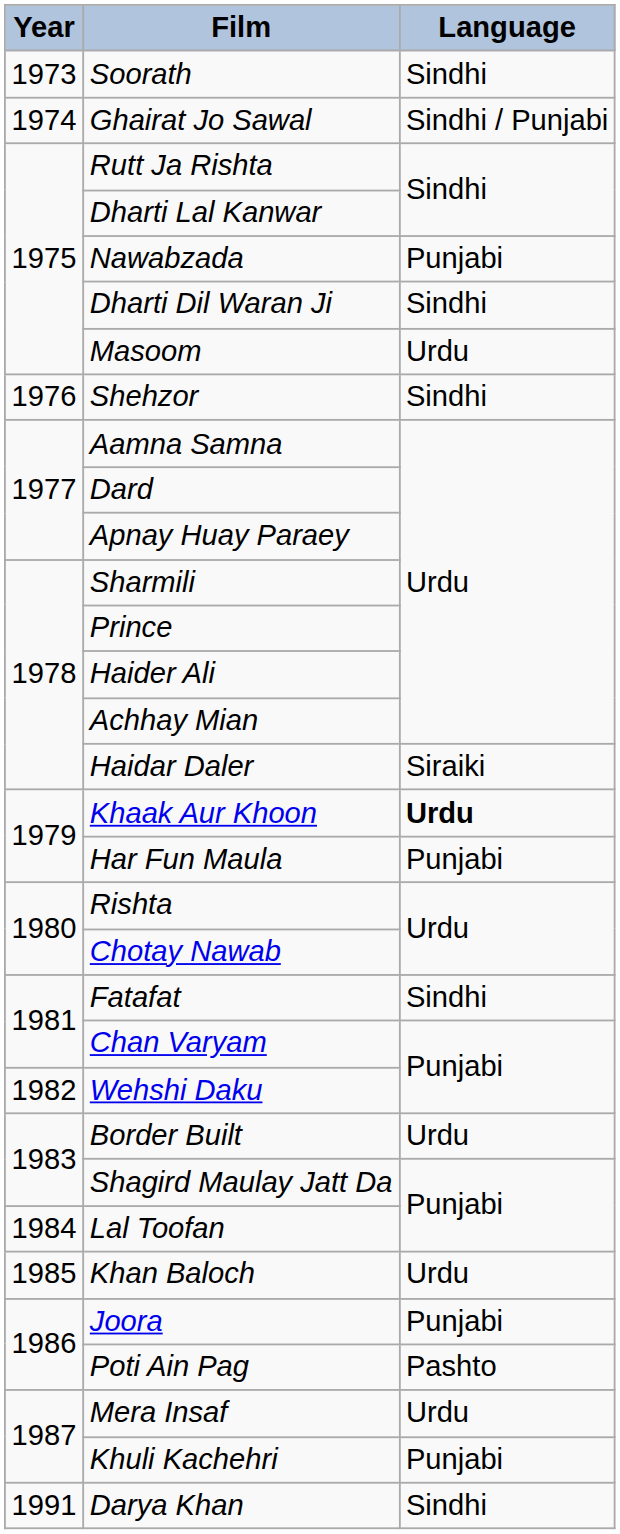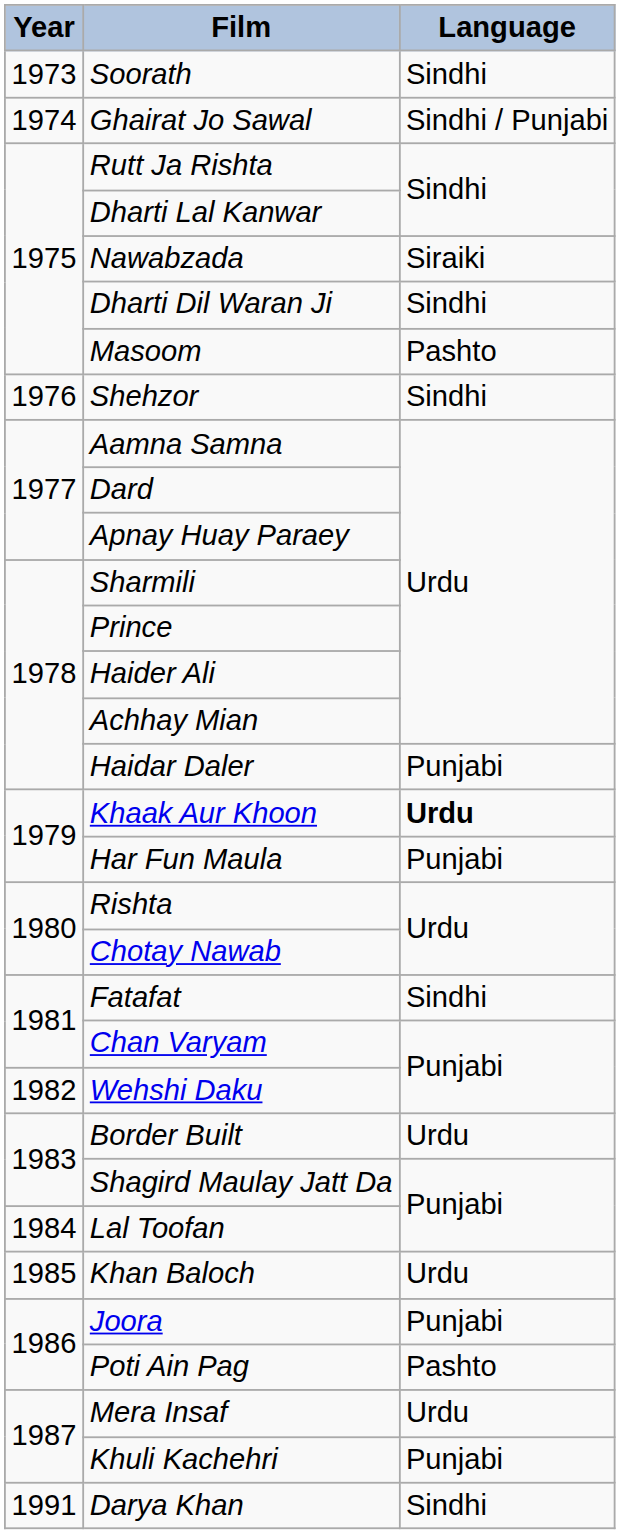Nawabzada | Language: Punjabi -> Siraiki
Masoom | Language: Urdu -> Pashto
Haidar Daler | Language: Siraiki -> Punjabi
